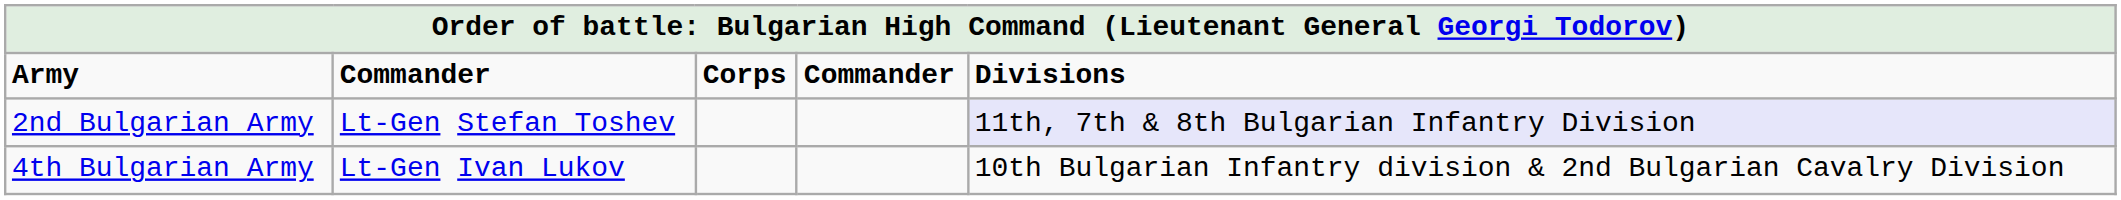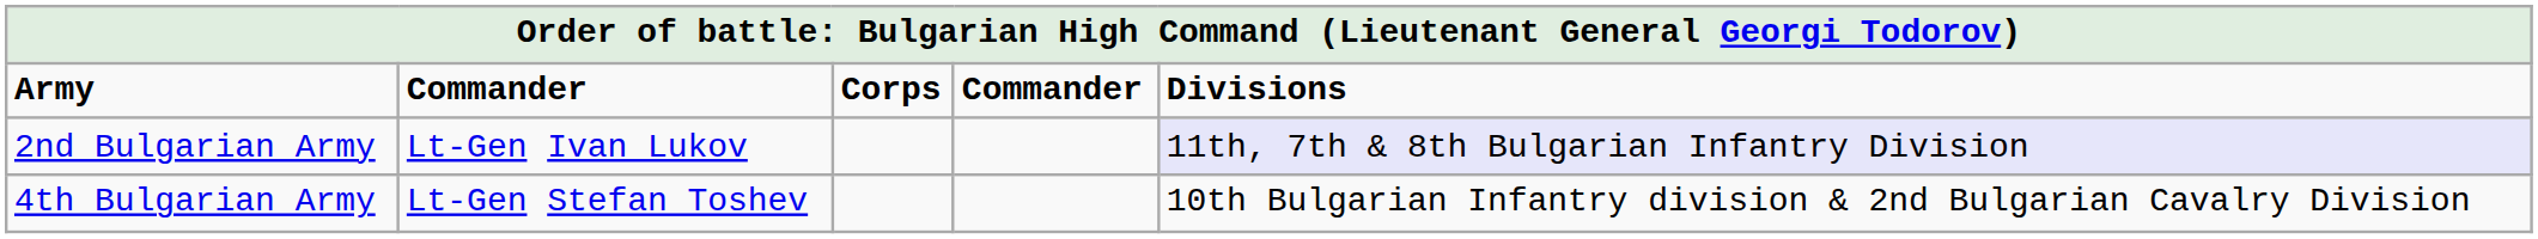2nd Bulgarian Army | column 2: Lt-Gen Stefan Toshev -> Lt-Gen Ivan Lukov
4th Bulgarian Army | column 2: Lt-Gen Ivan Lukov -> Lt-Gen Stefan Toshev
